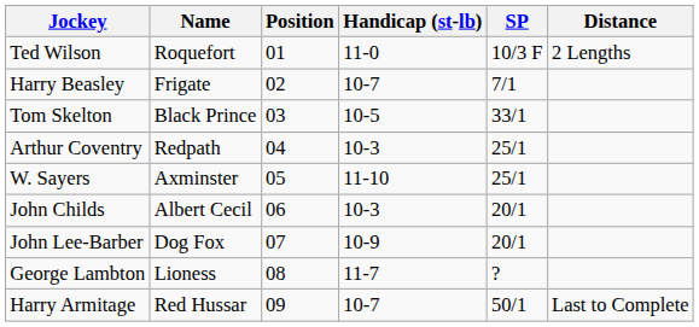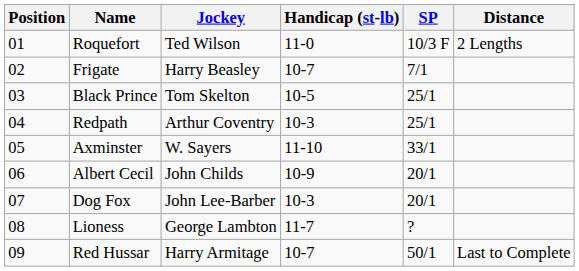columns swapped: Position <-> Jockey
Black Prince | SP: 33/1 -> 25/1
Axminster | SP: 25/1 -> 33/1
Albert Cecil | Handicap (st-lb): 10-3 -> 10-9
Dog Fox | Handicap (st-lb): 10-9 -> 10-3
